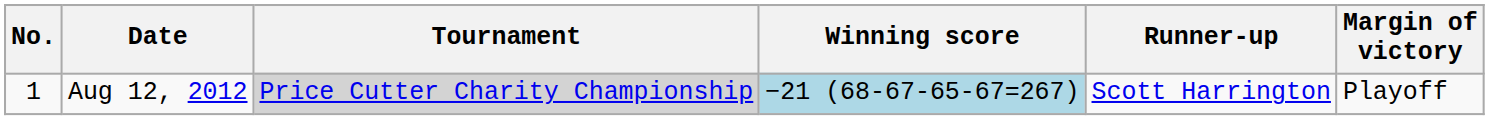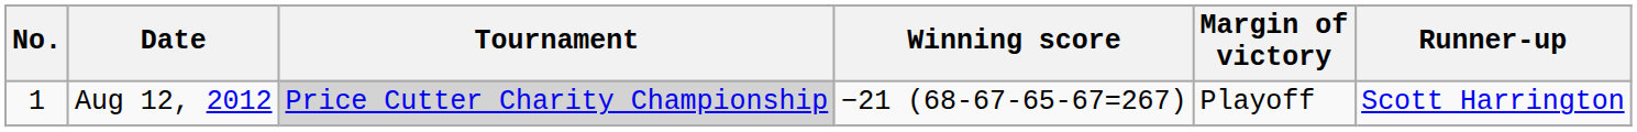columns swapped: Margin of victory <-> Runner-up
Aug 12, 2012 | Winning score: lightblue background -> no background
